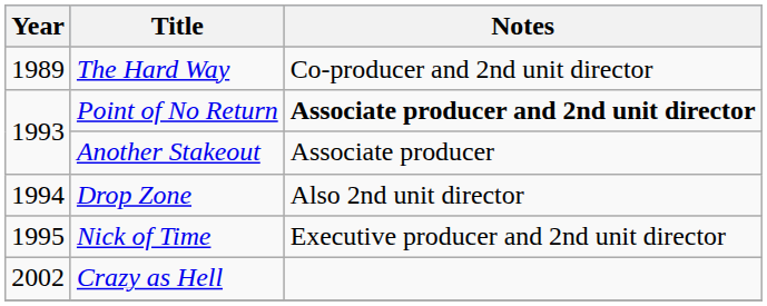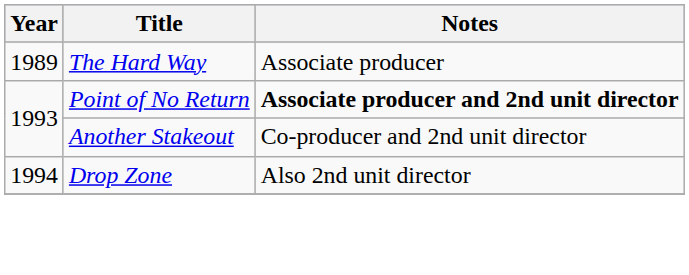The Hard Way | Notes: Co-producer and 2nd unit director -> Associate producer
Another Stakeout | Notes: Associate producer -> Co-producer and 2nd unit director
- row: 1995 | Nick of Time | Executive producer and 2nd unit director
- row: 2002 | Crazy as Hell
